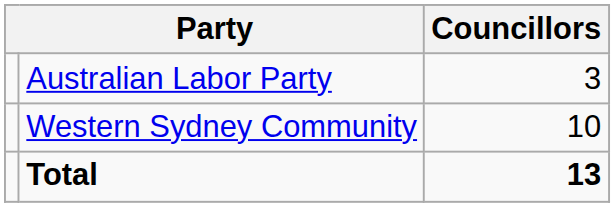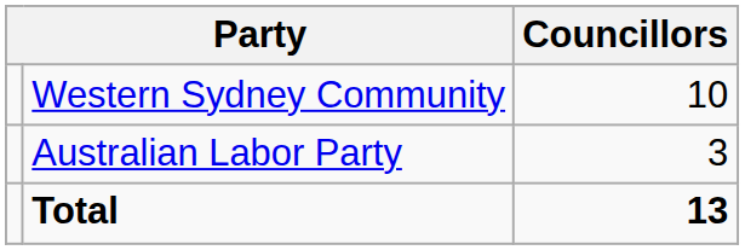rows swapped: Western Sydney Community <-> Australian Labor Party
